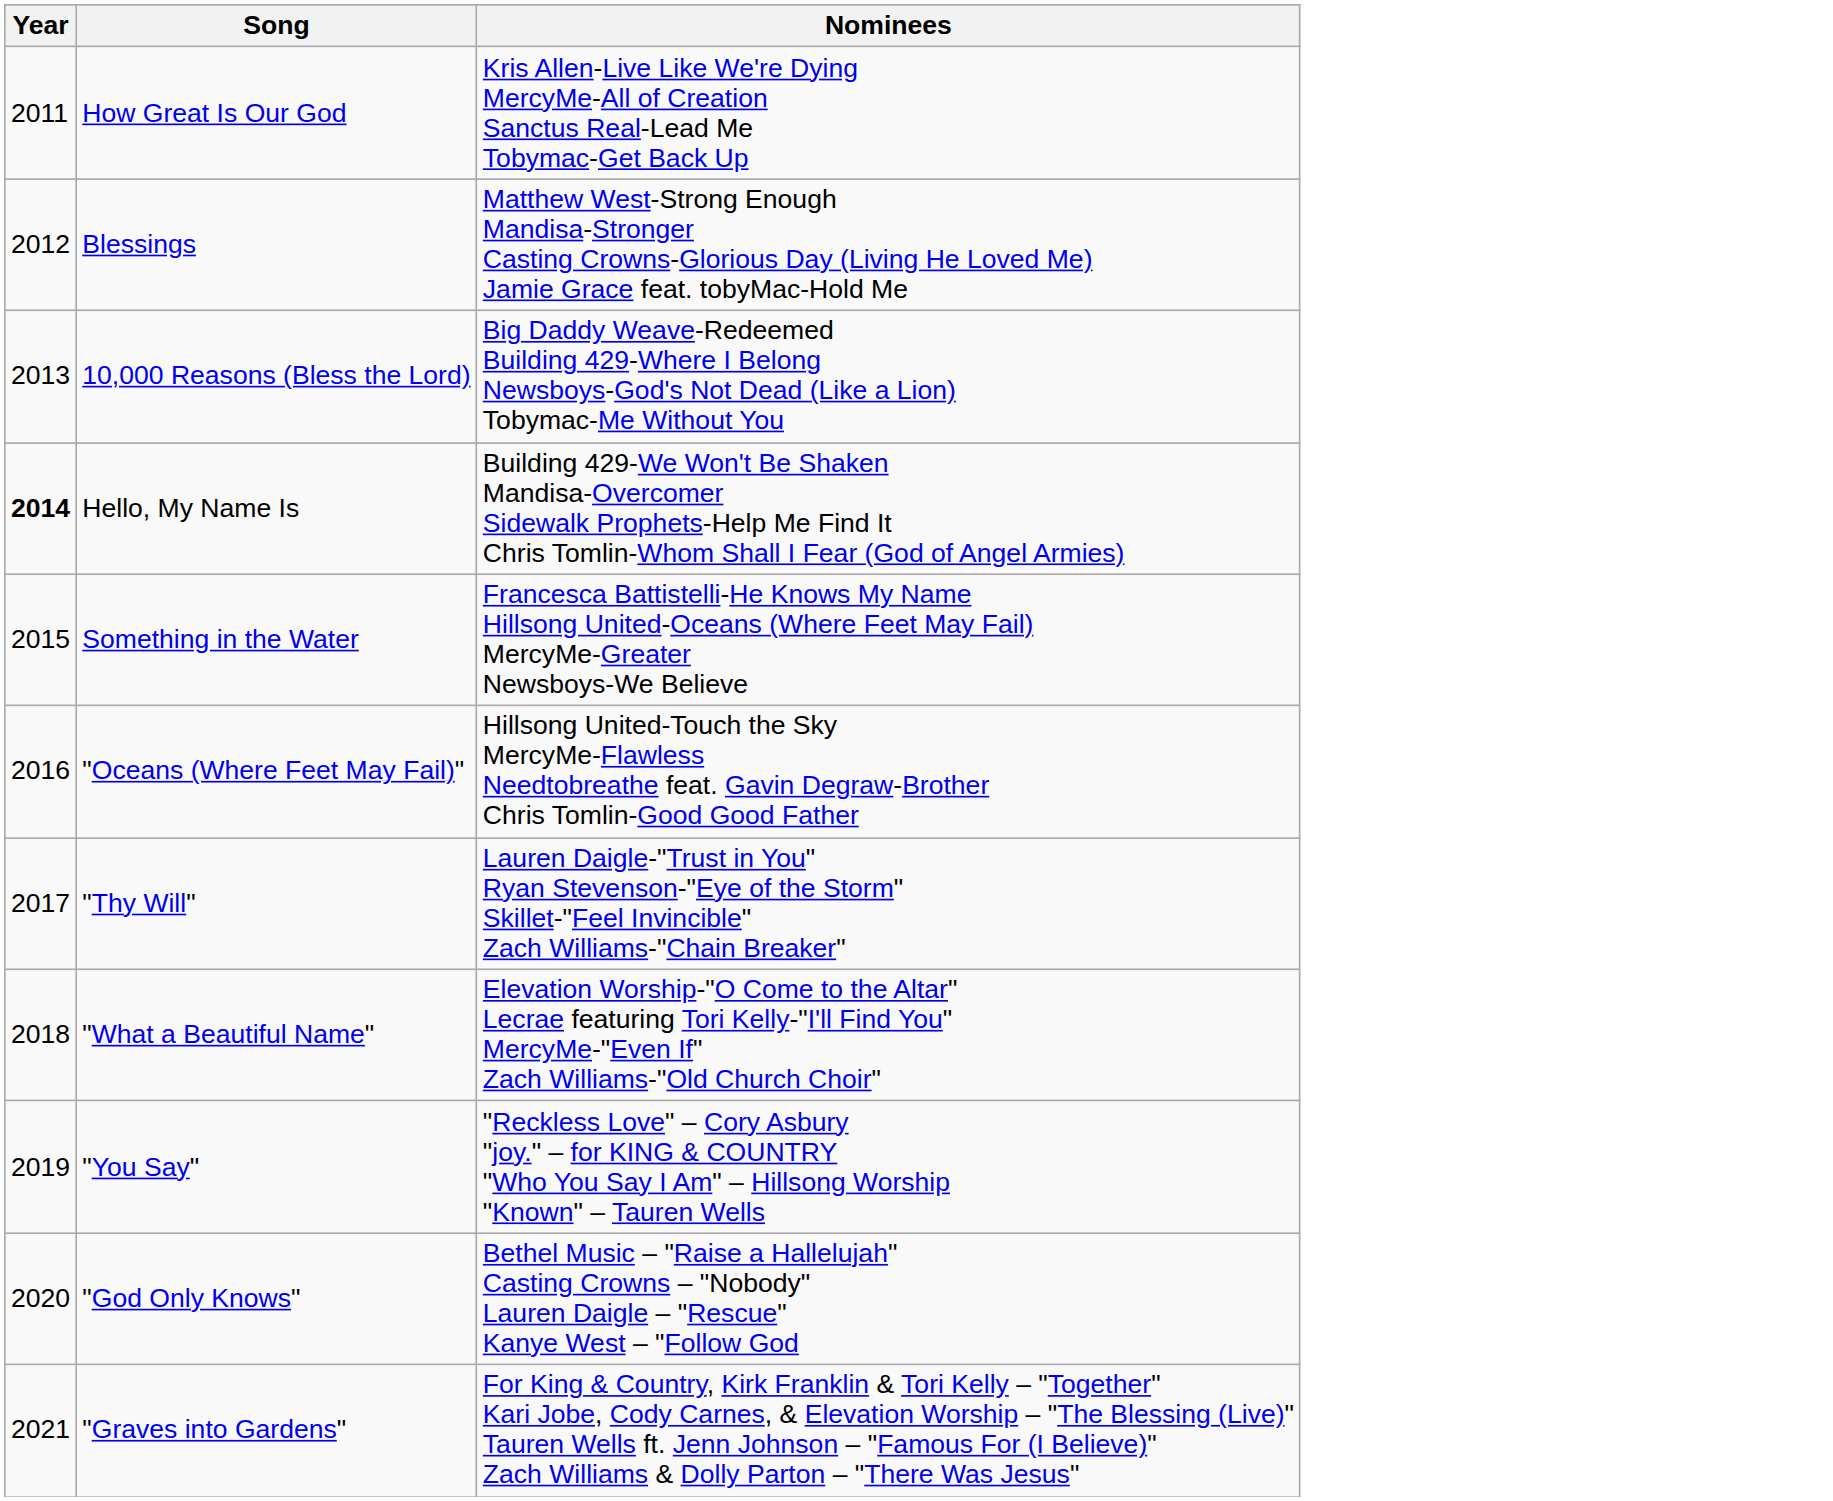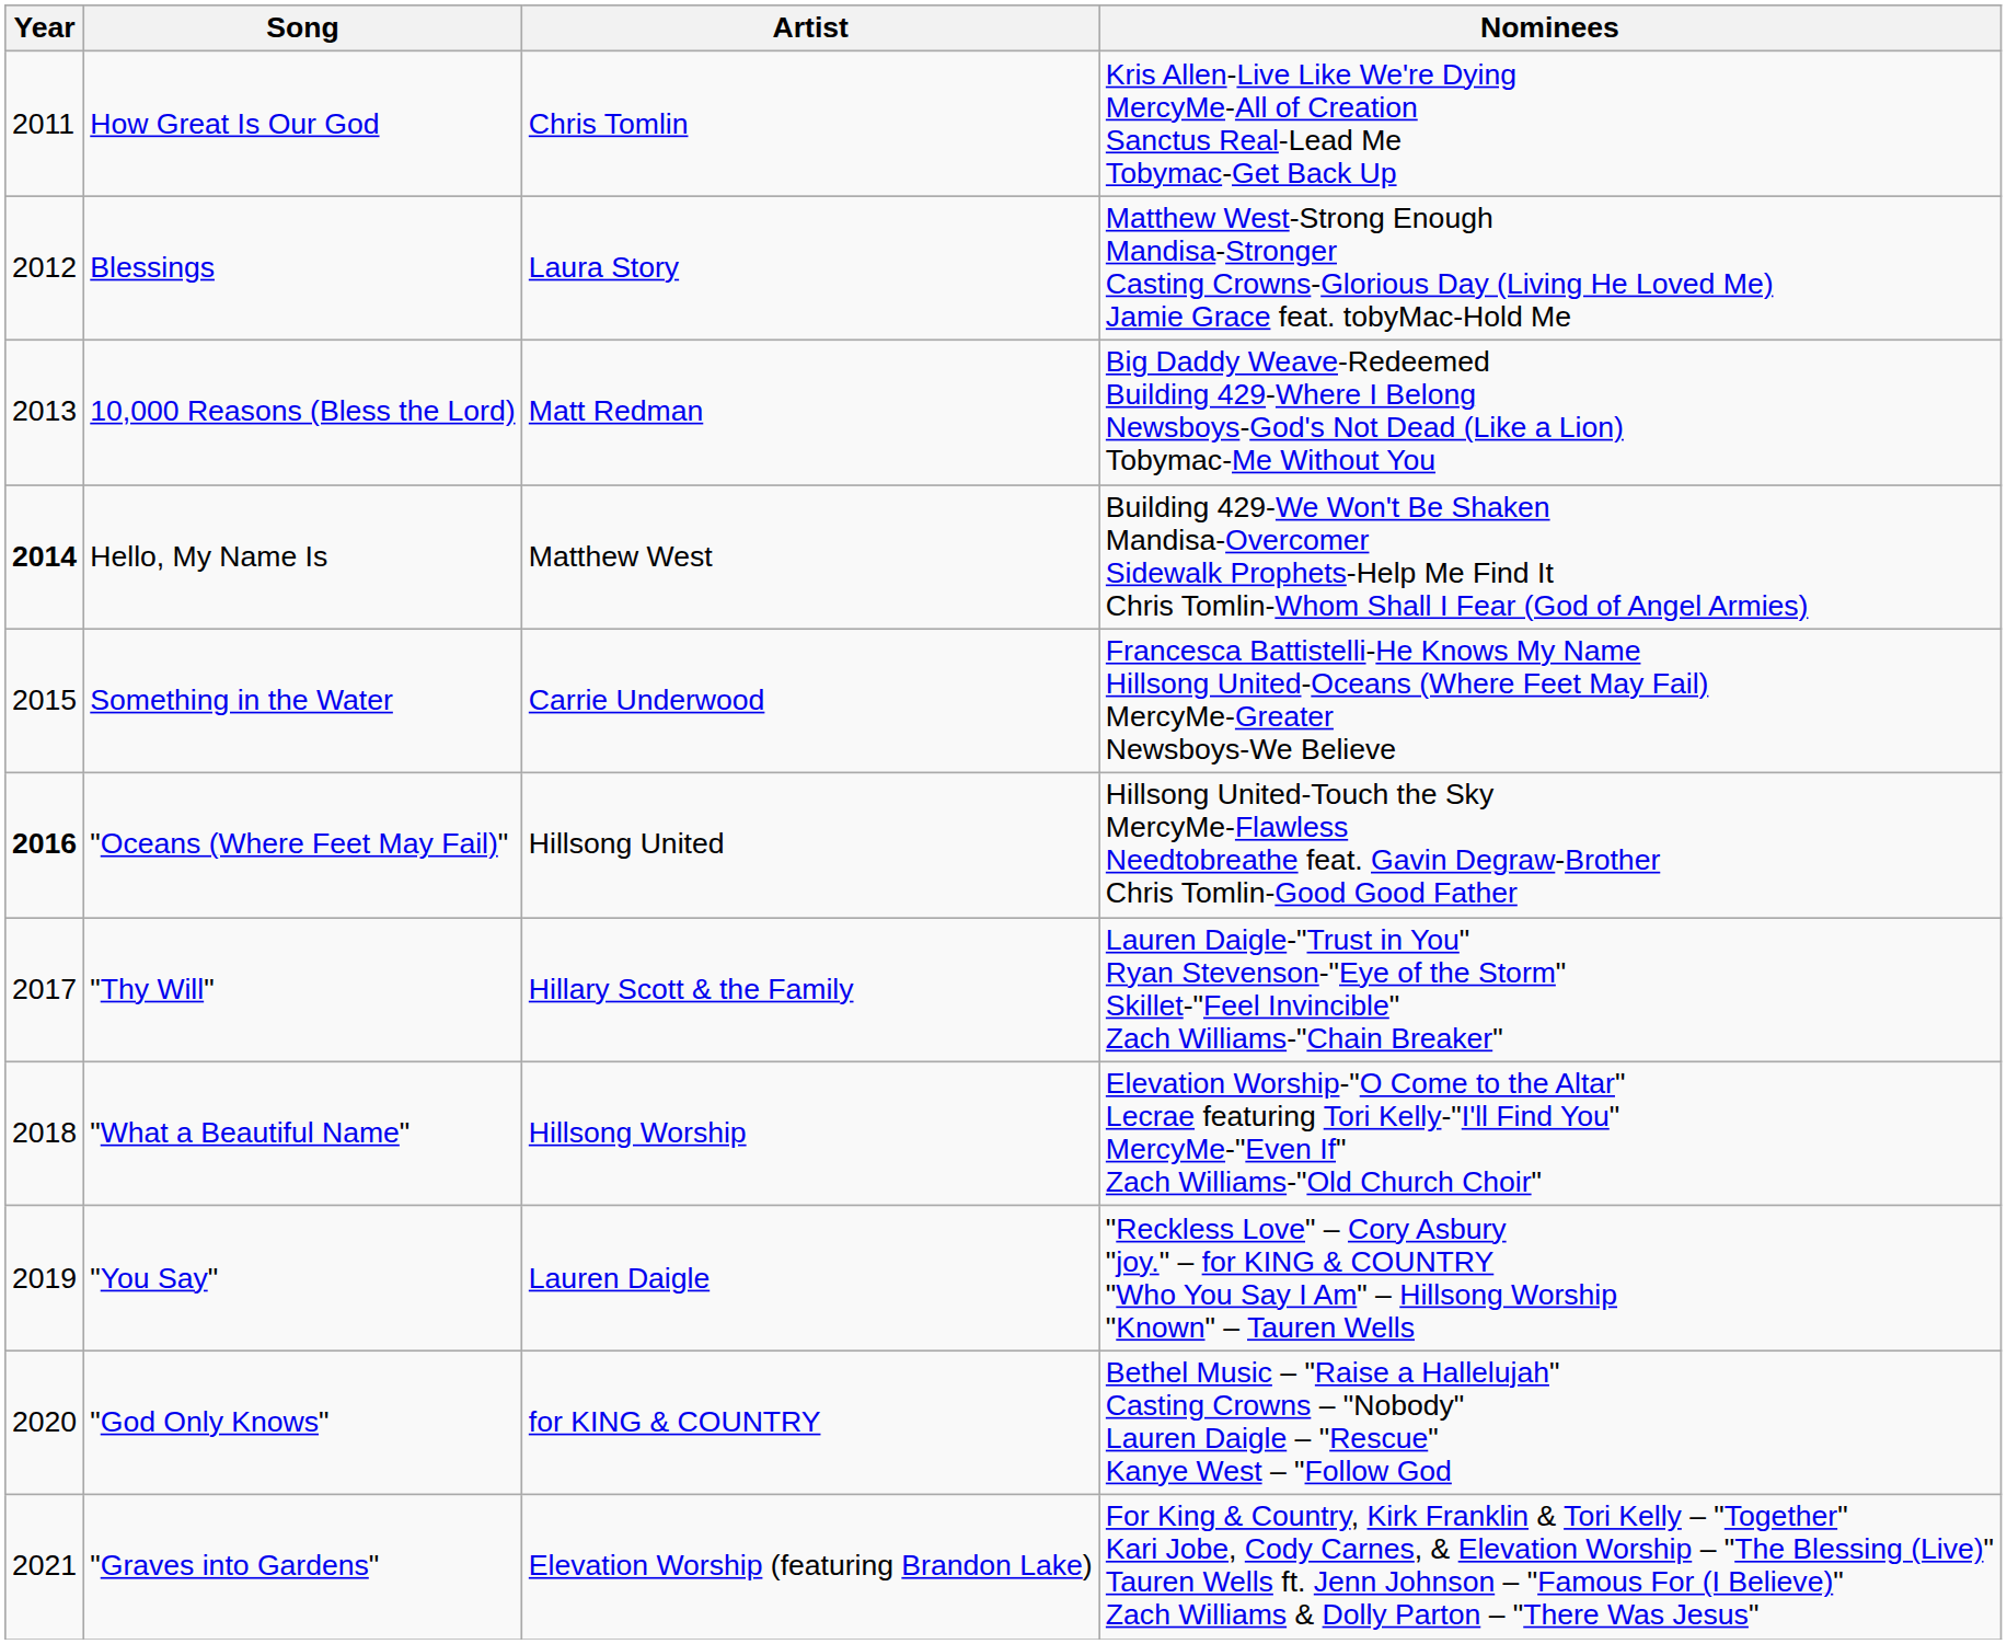+ column: Artist | Chris Tomlin | Laura Story | Matt Redman | Matthew West | Carrie Underwood | Hillsong United | Hillary Scott & the Family | Hillsong Worship | Lauren Daigle | for KING & COUNTRY | Elevation Worship (featuring Brandon Lake)
"Oceans (Where Feet May Fail)" | Year: normal -> bold
